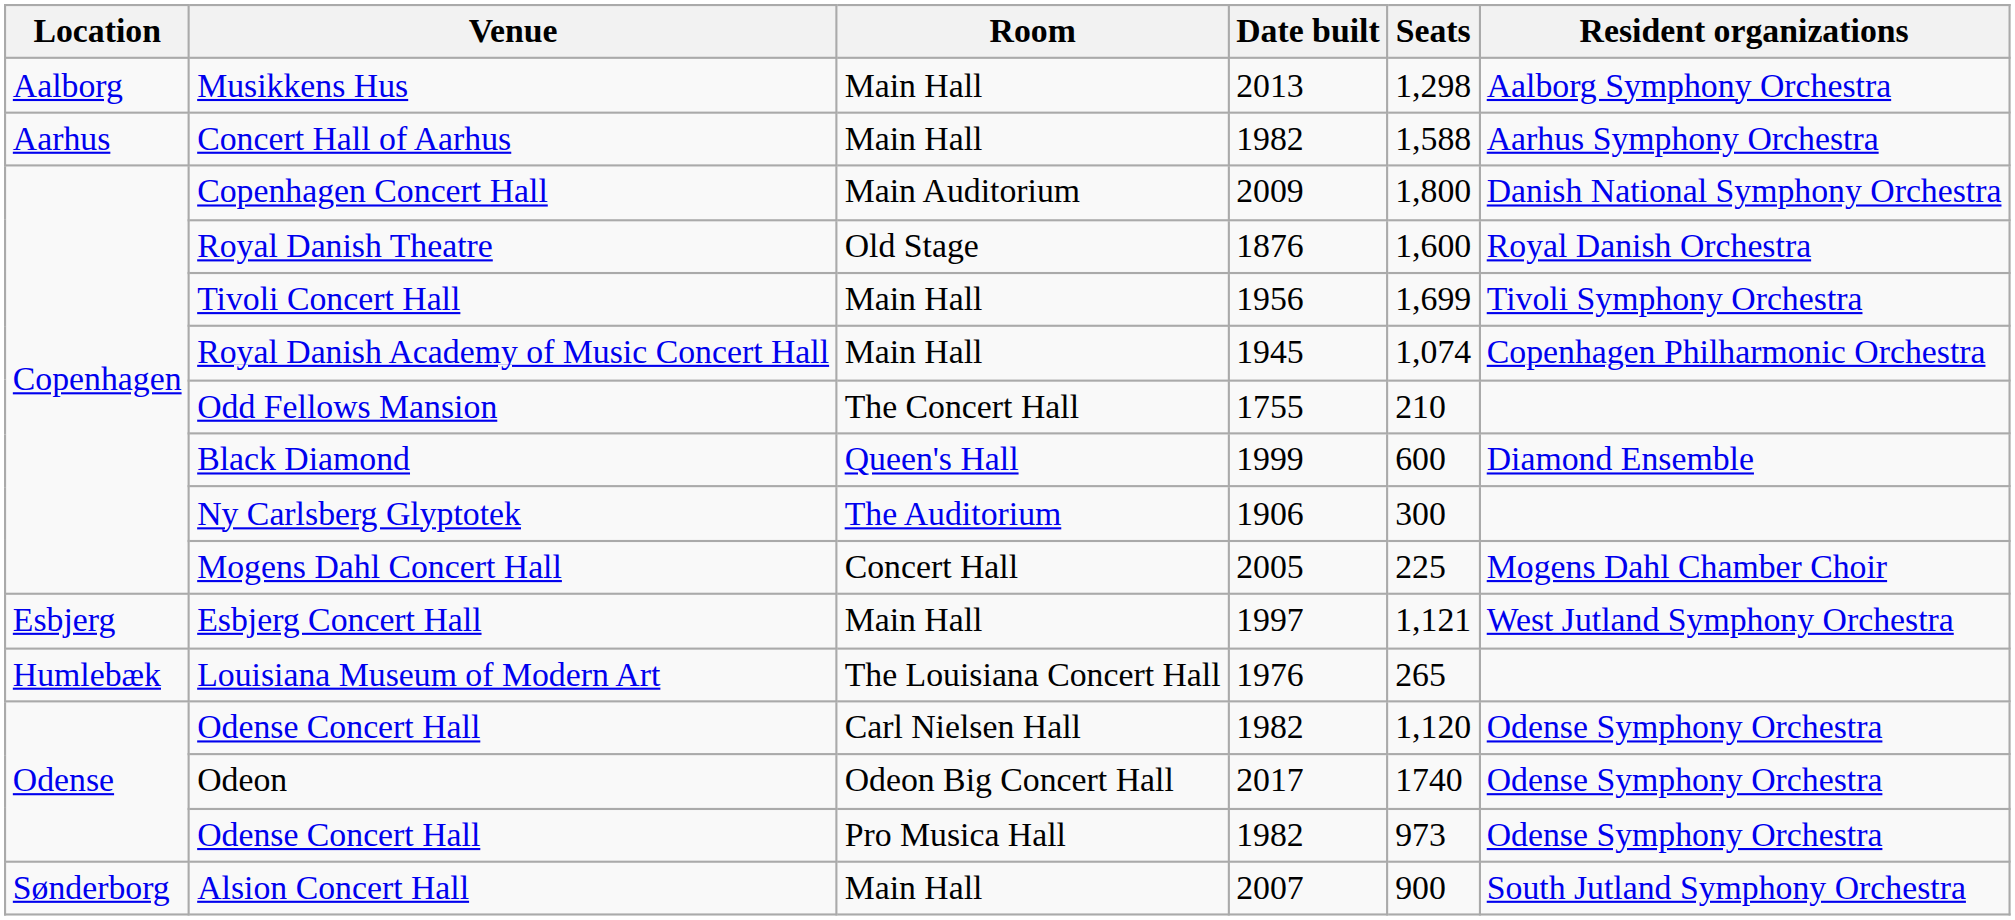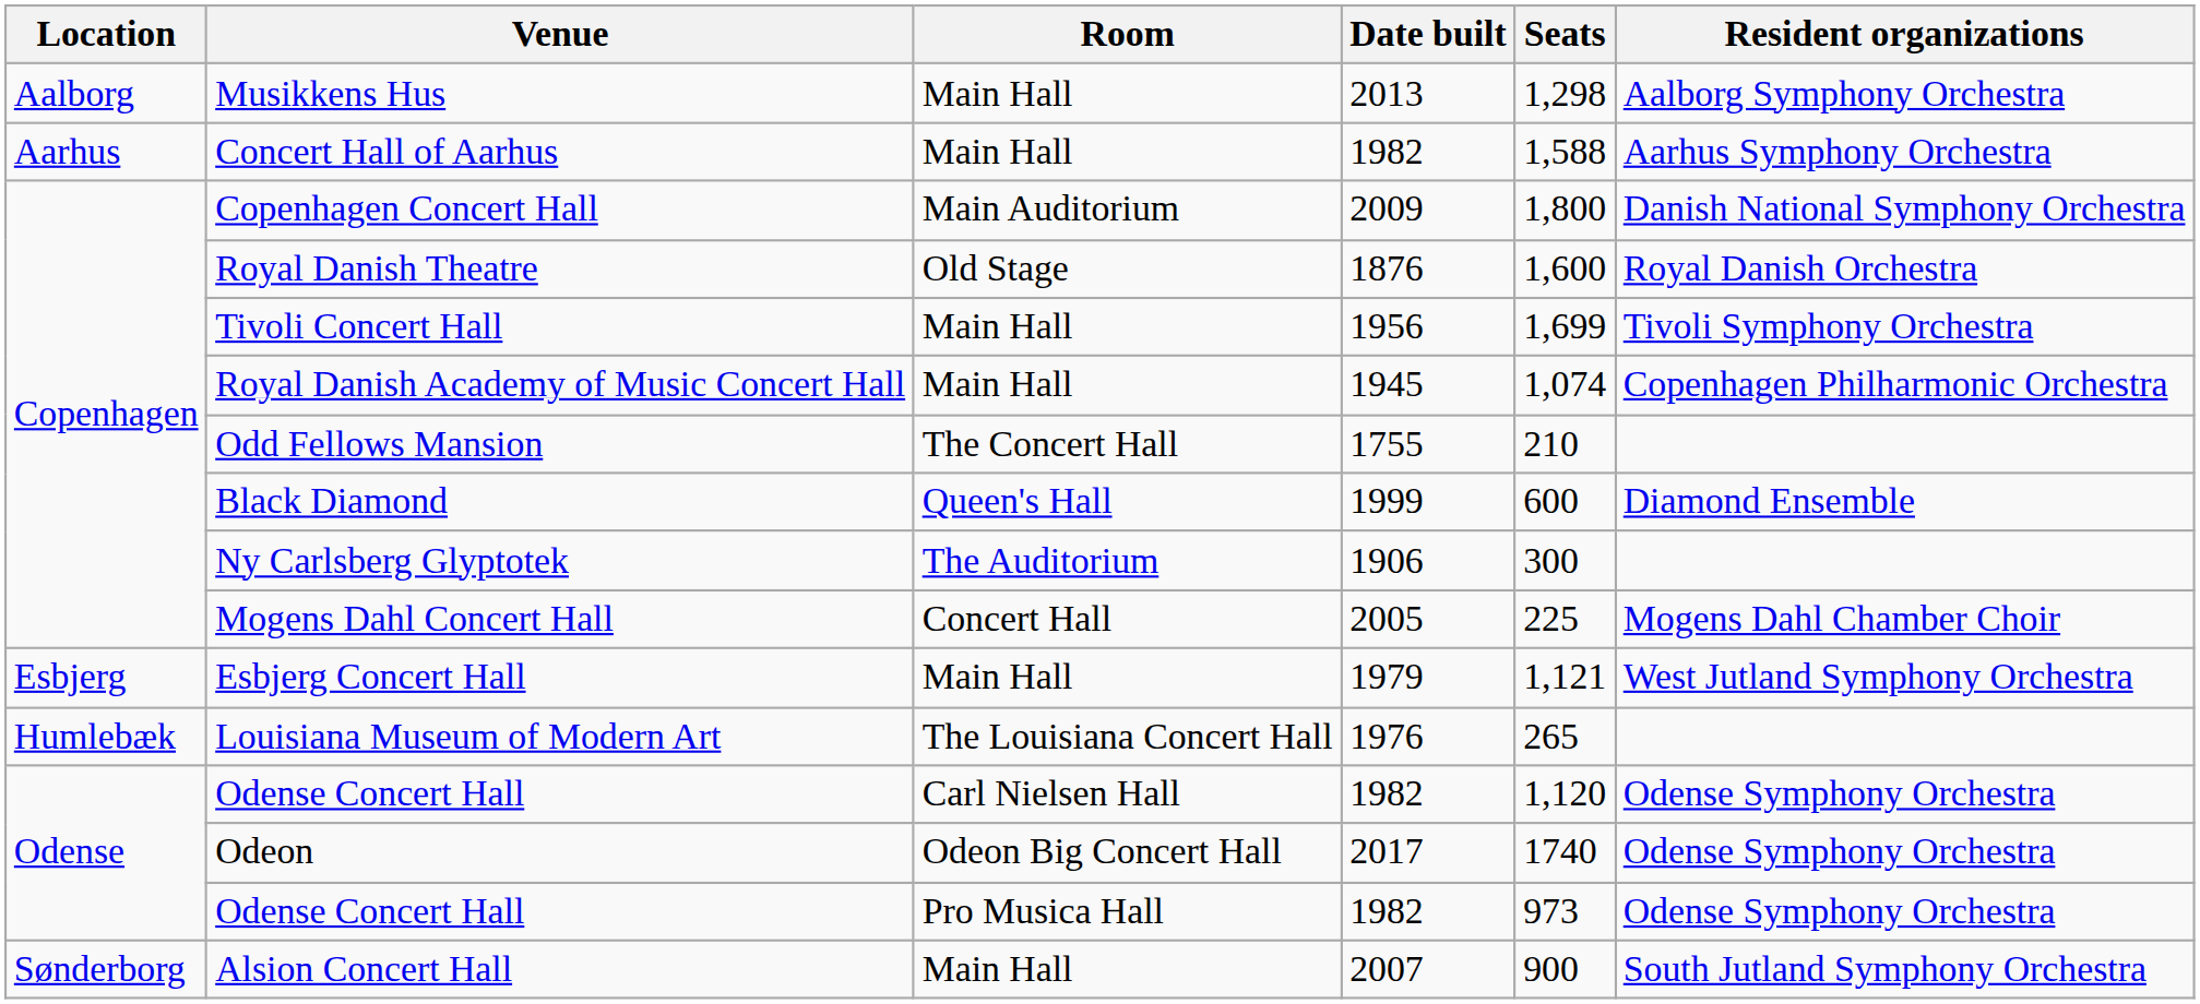Esbjerg Concert Hall | Date built: 1997 -> 1979
